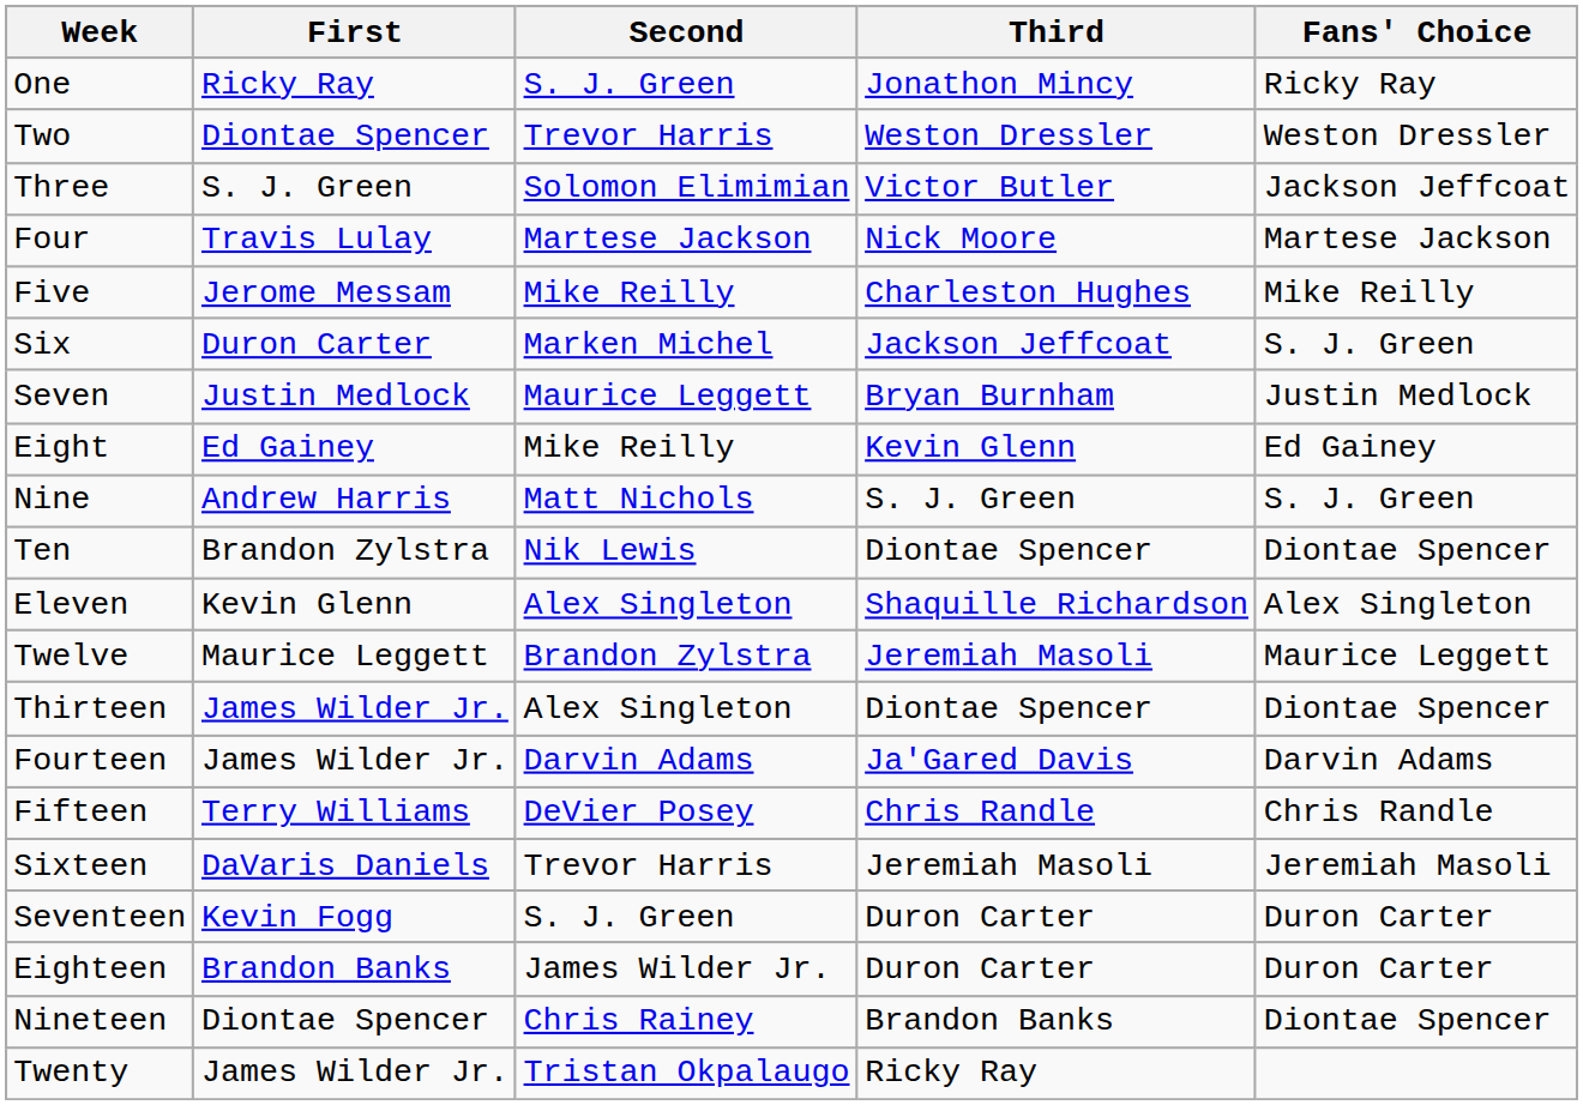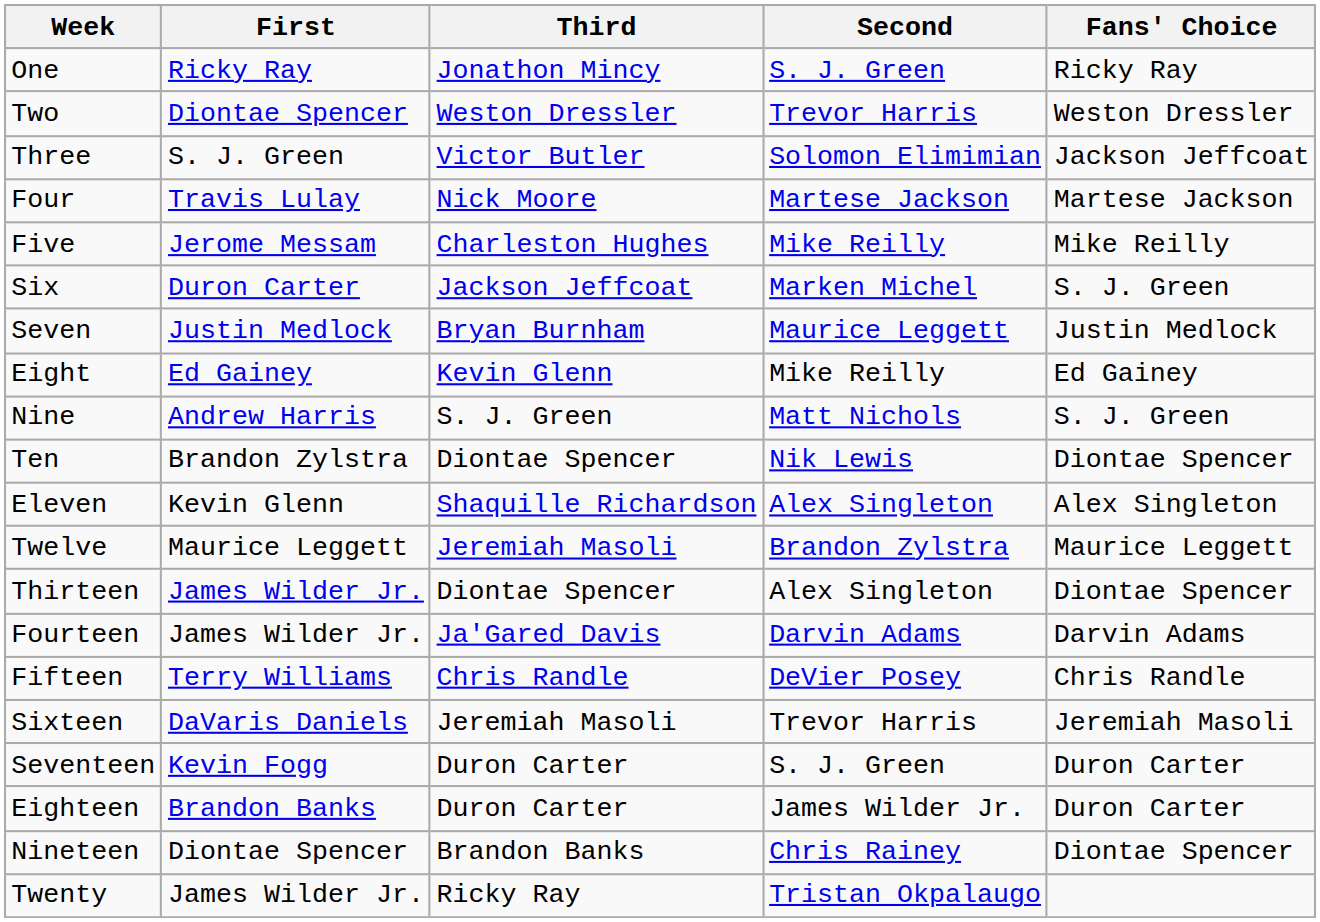columns swapped: Second <-> Third
